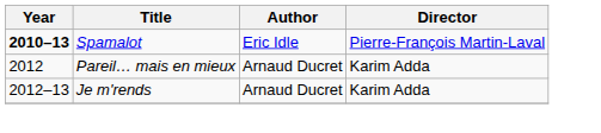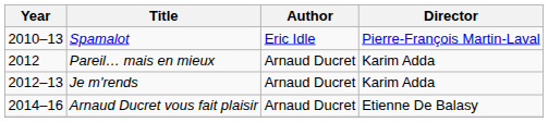Spamalot | Year: bold -> normal
+ row: 2014–16 | Arnaud Ducret vous fait plaisir | Arnaud Ducret | Etienne De Balasy
